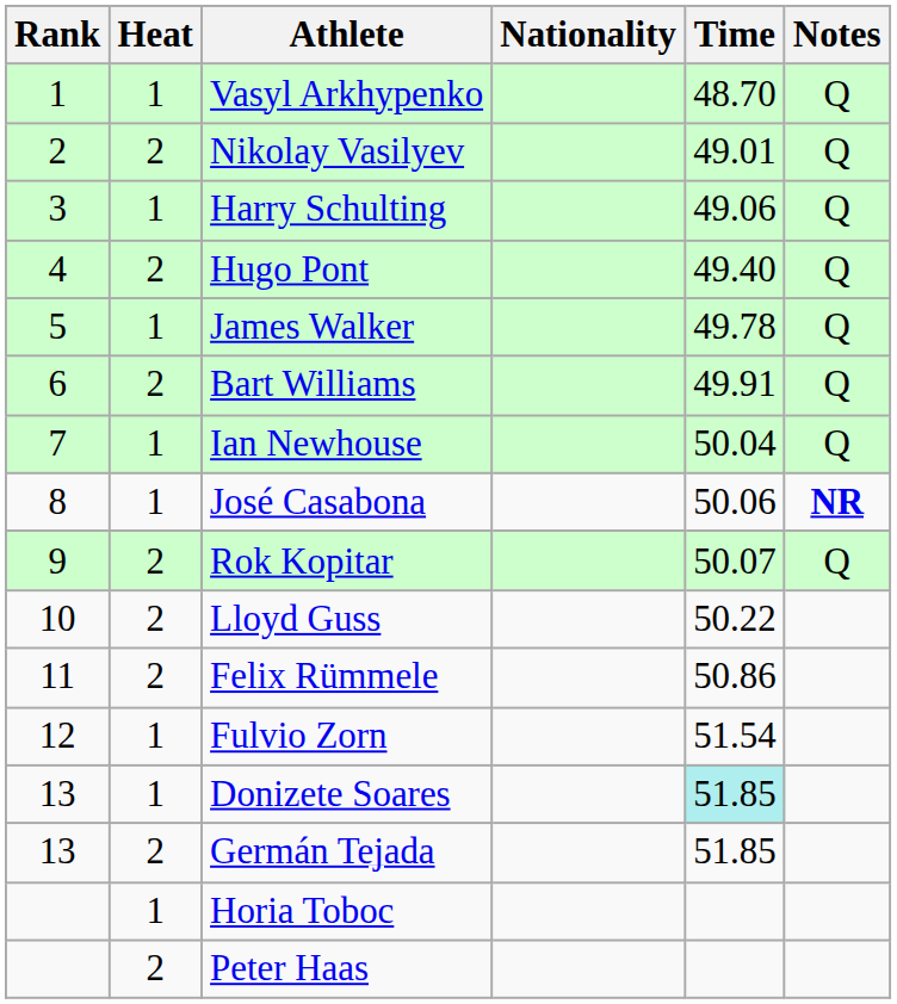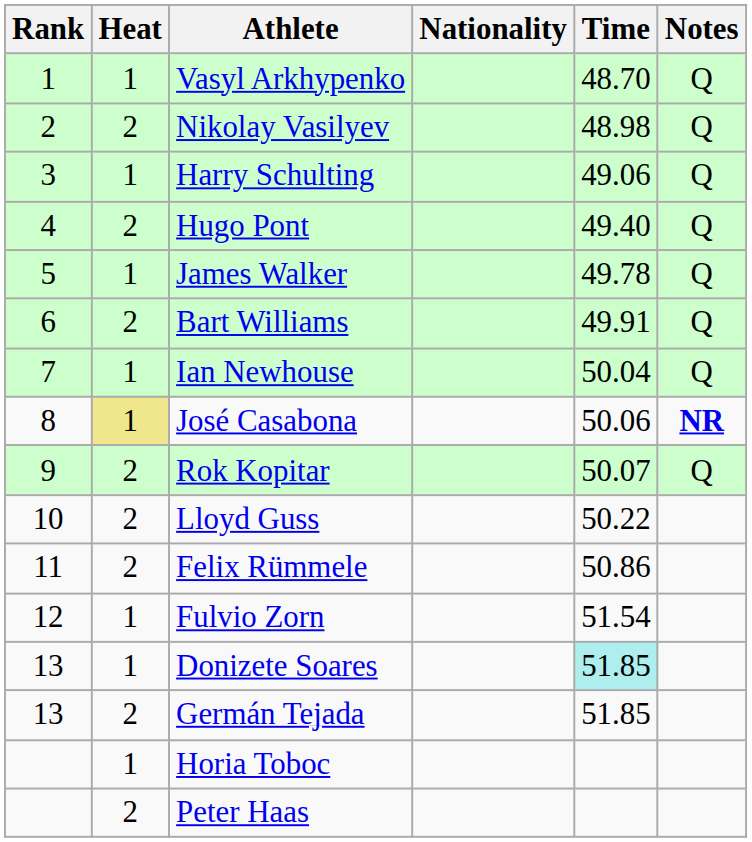Nikolay Vasilyev | Time: 49.01 -> 48.98
José Casabona | Heat: no background -> khaki background
